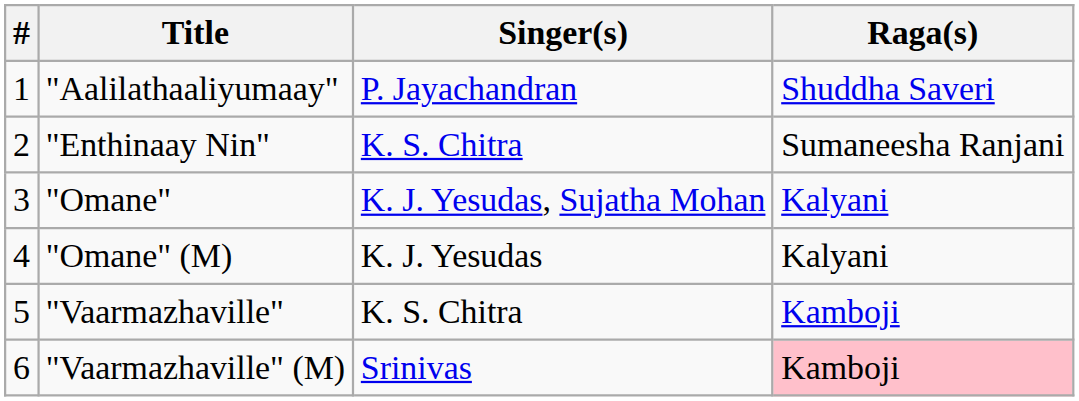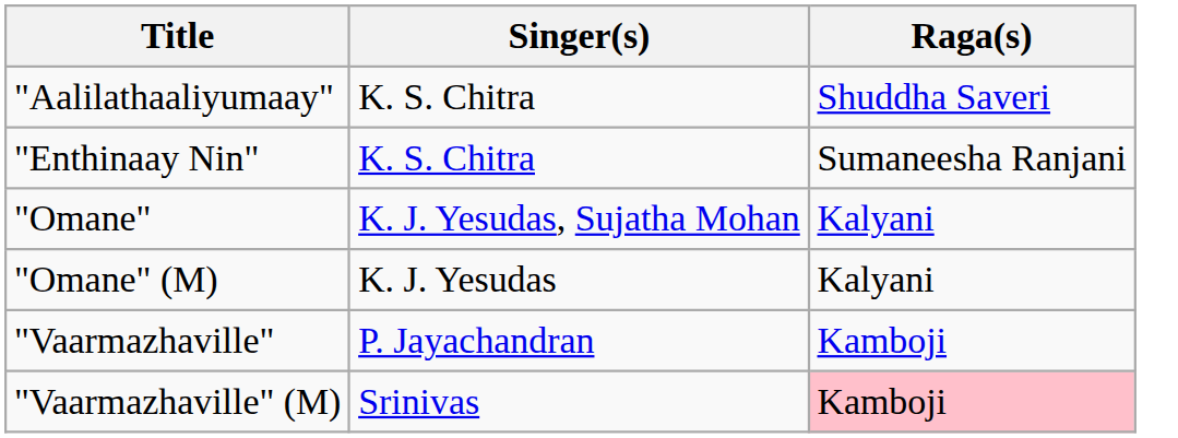- column: # | 1 | 2 | 3 | 4 | 5 | 6
"Aalilathaaliyumaay" | Singer(s): P. Jayachandran -> K. S. Chitra
"Vaarmazhaville" | Singer(s): K. S. Chitra -> P. Jayachandran
